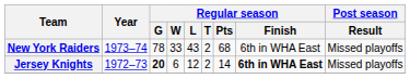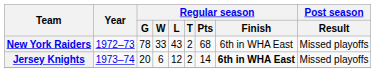New York Raiders | Year: 1973–74 -> 1972–73
Jersey Knights | Year: 1972–73 -> 1973–74
Jersey Knights | Regular season / G: bold -> normal
